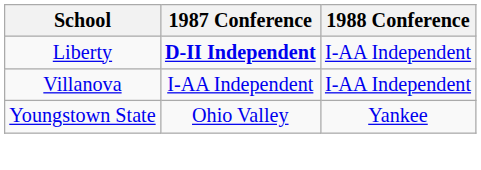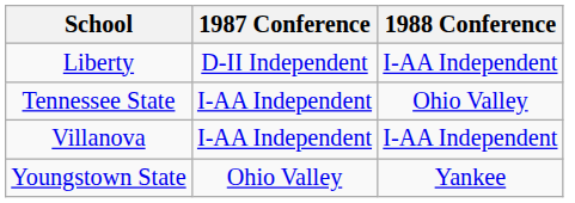Liberty | 1987 Conference: bold -> normal
+ row: Tennessee State | I-AA Independent | Ohio Valley
